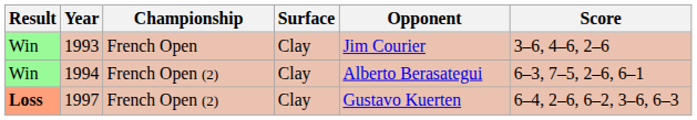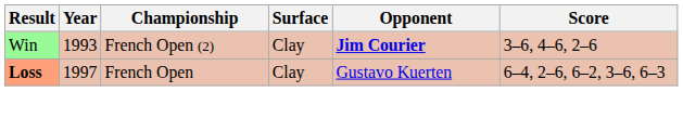1993 | Championship: French Open -> French Open (2)
1993 | Opponent: normal -> bold
- row: Win | 1994 | French Open (2) | Clay | Alberto Berasategui | 6–3, 7–5, 2–6, 6–1
1997 | Championship: French Open (2) -> French Open
